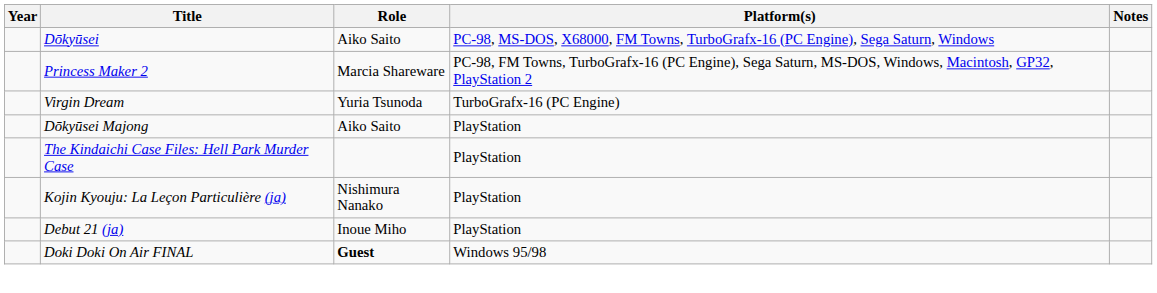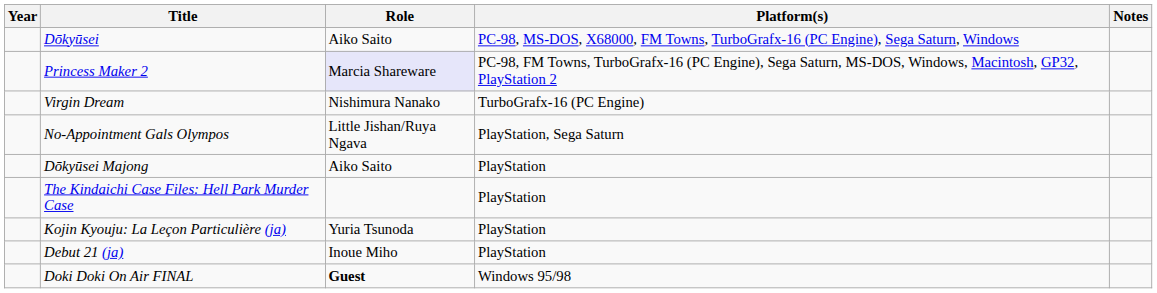Princess Maker 2 | Role: no background -> lavender background
Virgin Dream | Role: Yuria Tsunoda -> Nishimura Nanako
+ row: No-Appointment Gals Olympos | Little Jishan/Ruya Ngava | PlayStation, Sega Saturn
Kojin Kyouju: La Leçon Particulière (ja) | Role: Nishimura Nanako -> Yuria Tsunoda
